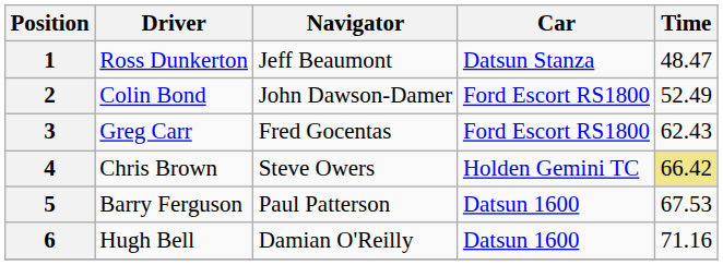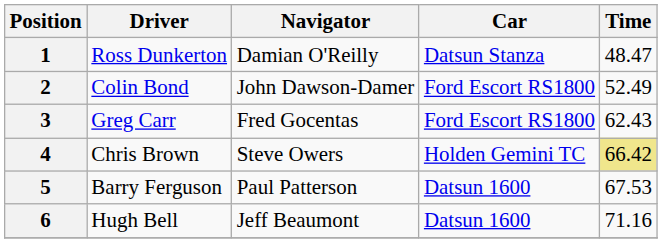1 | Navigator: Jeff Beaumont -> Damian O'Reilly
6 | Navigator: Damian O'Reilly -> Jeff Beaumont
